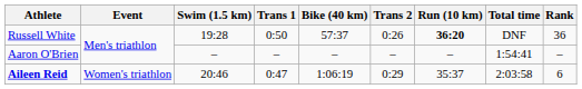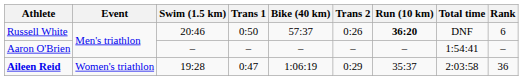Russell White | Swim (1.5 km): 19:28 -> 20:46
Russell White | Rank: 36 -> 6
Aileen Reid | Swim (1.5 km): 20:46 -> 19:28
Aileen Reid | Rank: 6 -> 36
